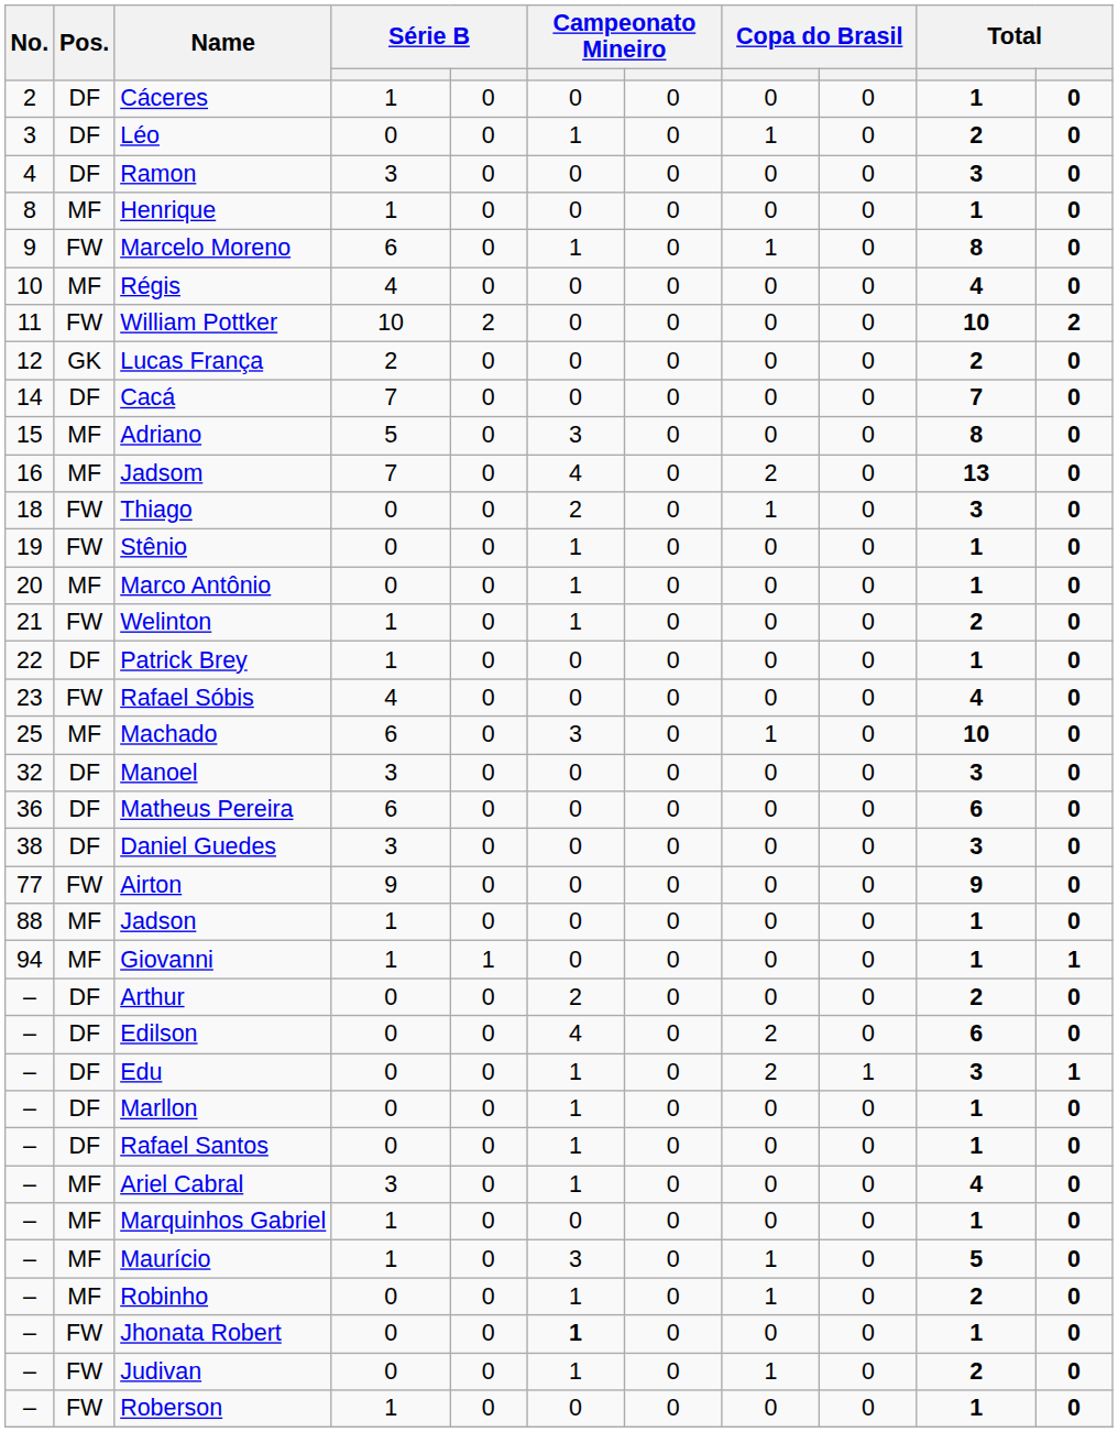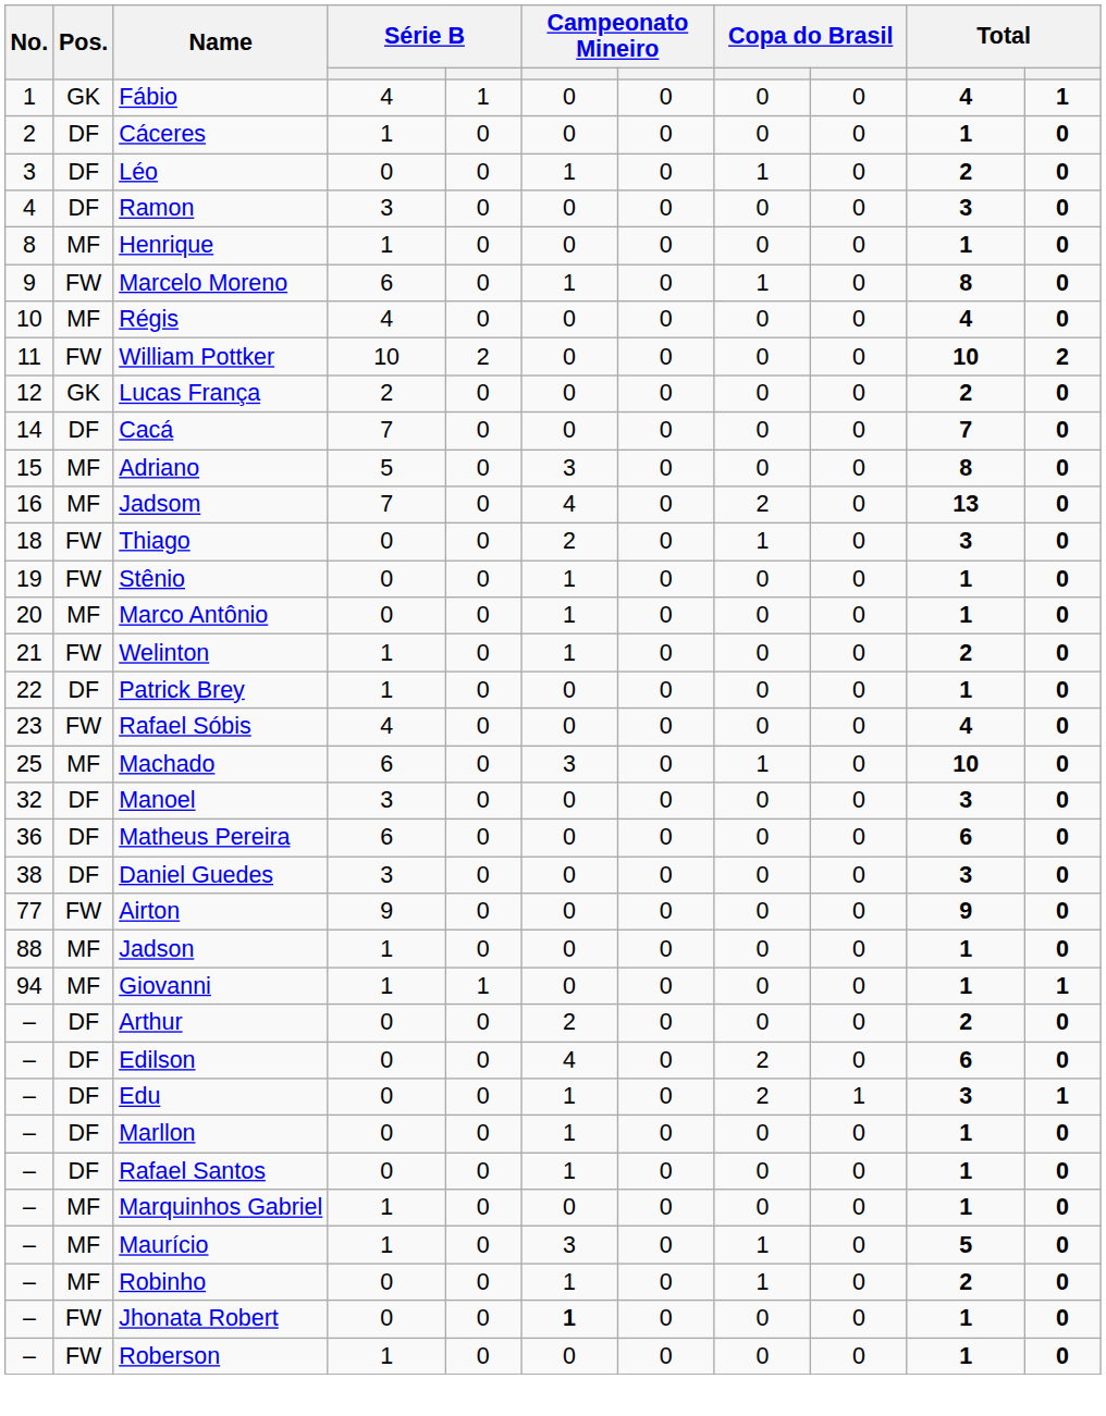+ row: 1 | GK | Fábio | 4 | 1 | 0 | 0 | 0 | 0 | 4 | 1
- row: – | MF | Ariel Cabral | 3 | 0 | 1 | 0 | 0 | 0 | 4 | 0
- row: – | FW | Judivan | 0 | 0 | 1 | 0 | 1 | 0 | 2 | 0
